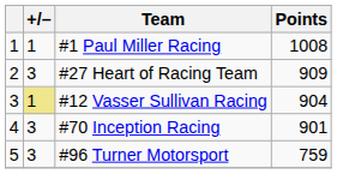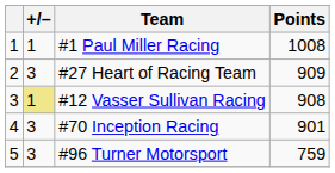#12 Vasser Sullivan Racing | Points: 904 -> 908
